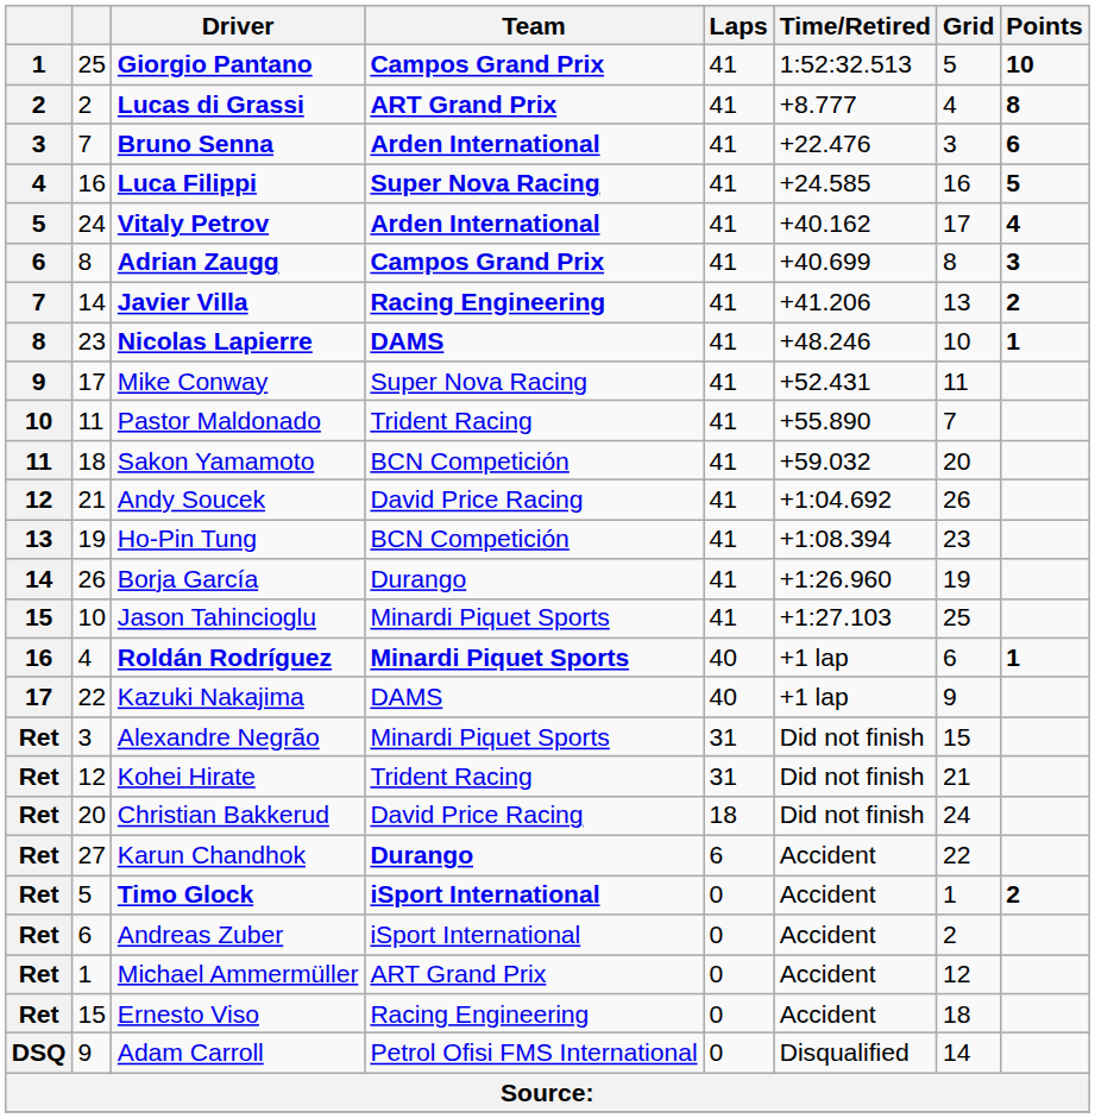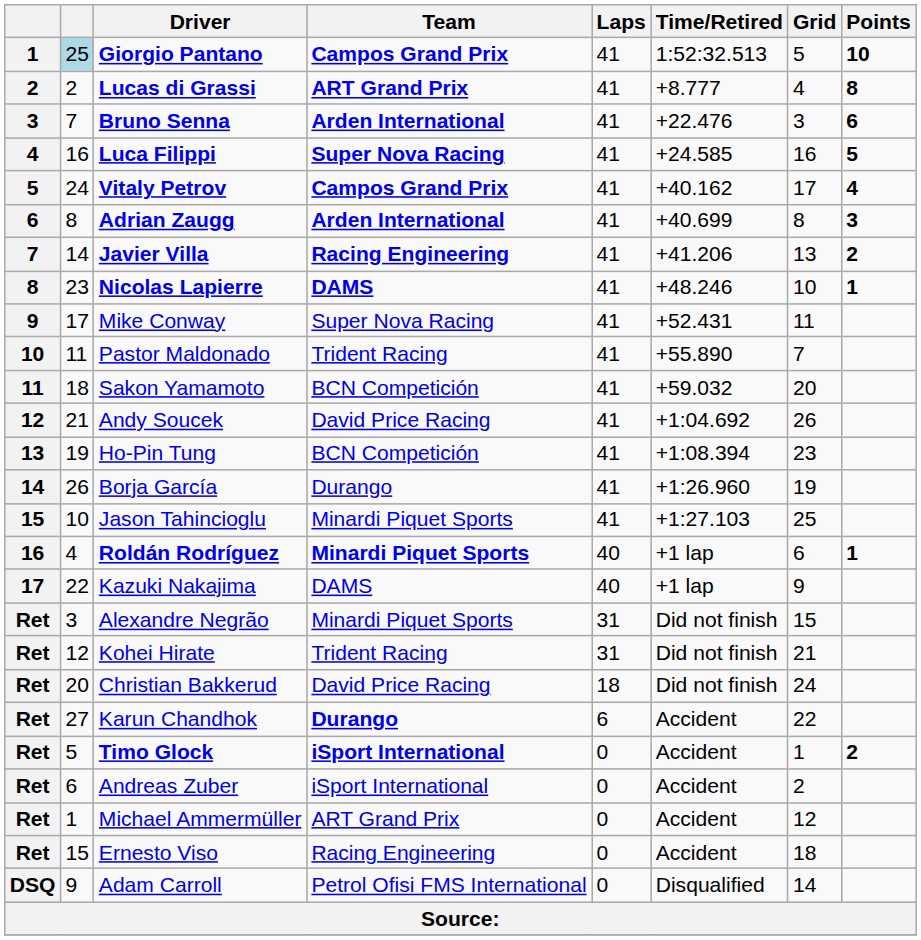Giorgio Pantano | column 2: no background -> lightblue background
Vitaly Petrov | Team: Arden International -> Campos Grand Prix
Adrian Zaugg | Team: Campos Grand Prix -> Arden International
